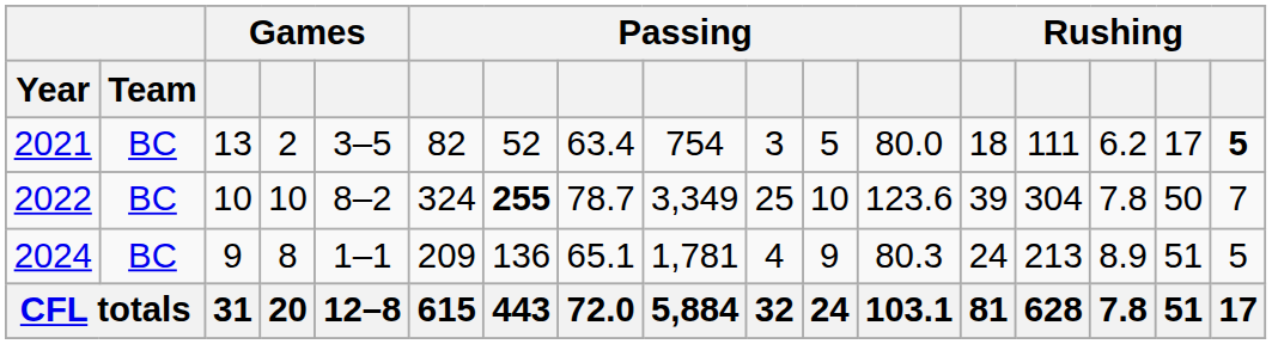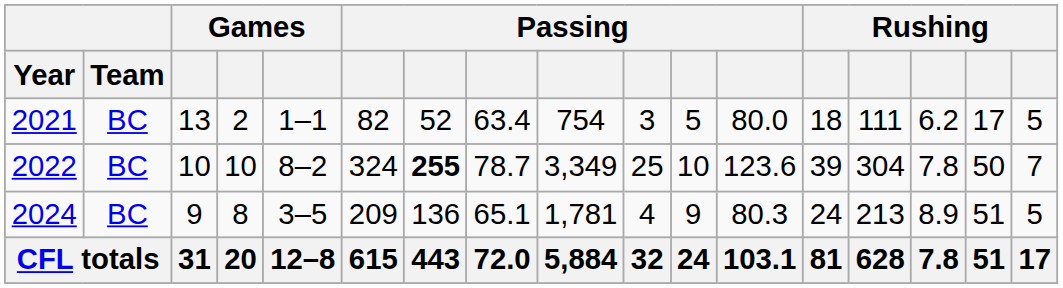2021 | column 5: 3–5 -> 1–1
2021 | column 17: bold -> normal
2024 | column 5: 1–1 -> 3–5
